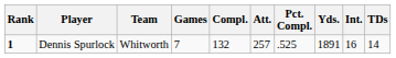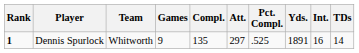Dennis Spurlock | Games: 7 -> 9
Dennis Spurlock | Compl.: 132 -> 135
Dennis Spurlock | Att.: 257 -> 297
